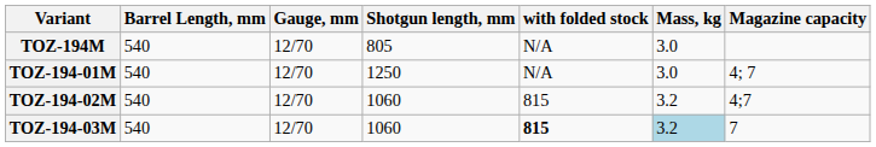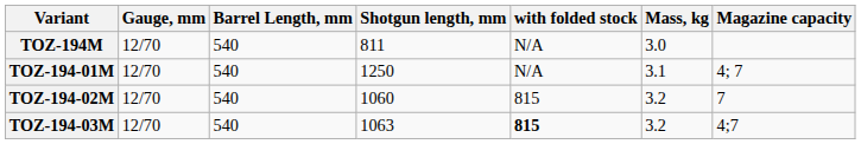columns swapped: Gauge, mm <-> Barrel Length, mm
TOZ-194M | Shotgun length, mm: 805 -> 811
TOZ-194-01M | Mass, kg: 3.0 -> 3.1
TOZ-194-02M | Magazine capacity: 4;7 -> 7
TOZ-194-03M | Shotgun length, mm: 1060 -> 1063
TOZ-194-03M | Mass, kg: lightblue background -> no background
TOZ-194-03M | Magazine capacity: 7 -> 4;7
